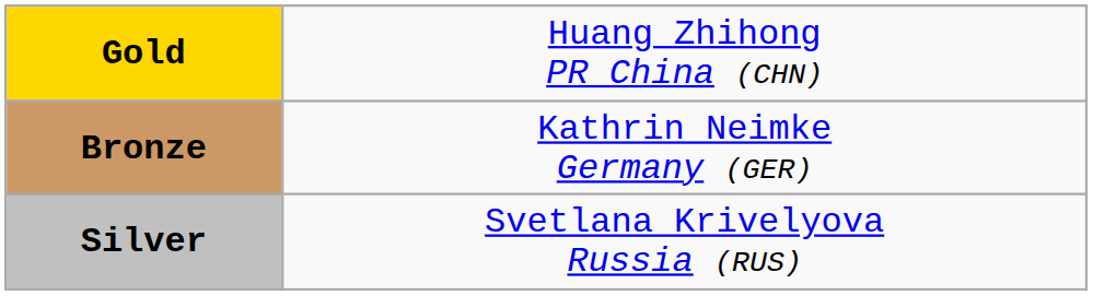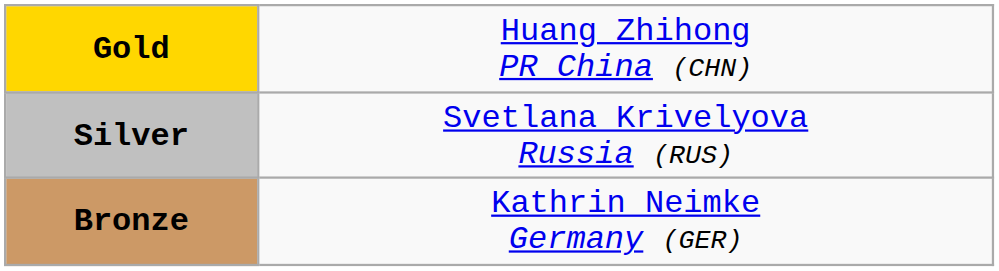rows swapped: Silver <-> Bronze
